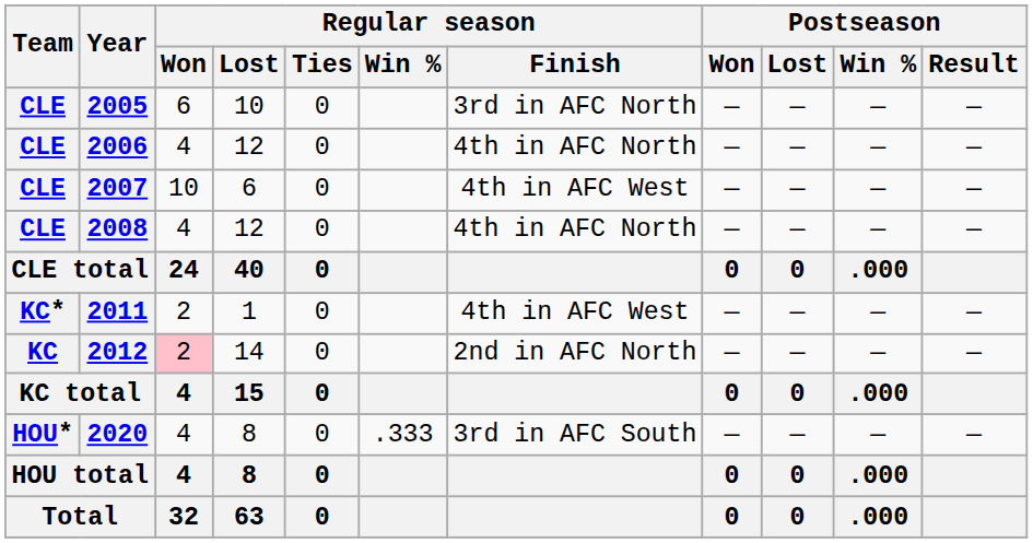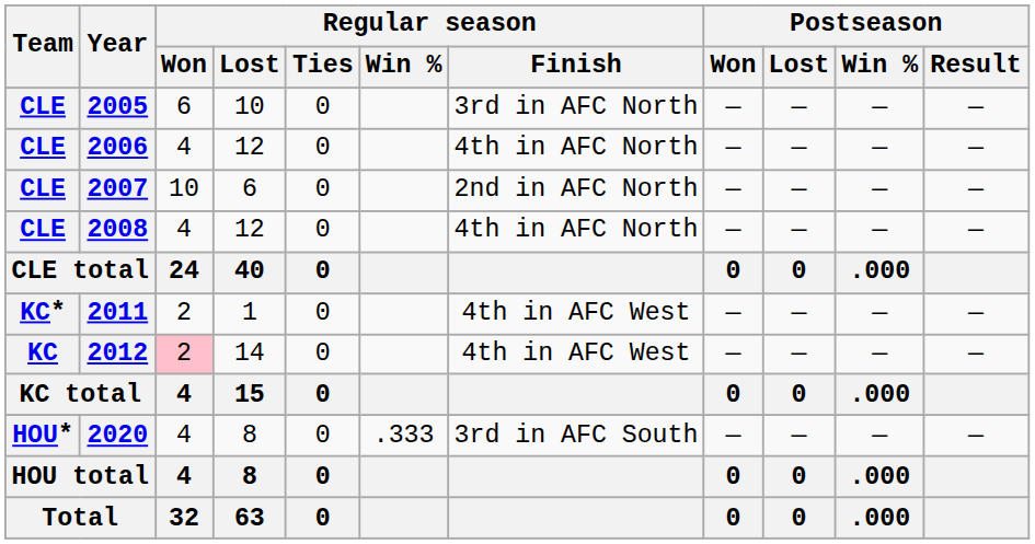2007 | Regular season / Finish: 4th in AFC West -> 2nd in AFC North
2012 | Regular season / Finish: 2nd in AFC North -> 4th in AFC West
